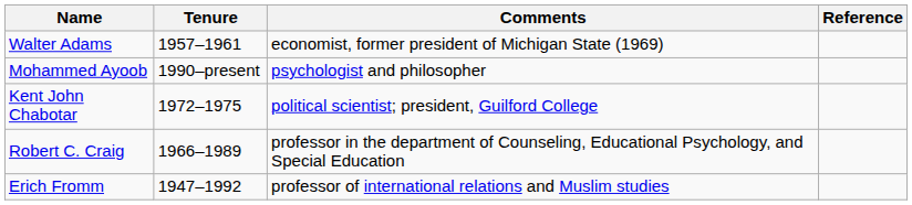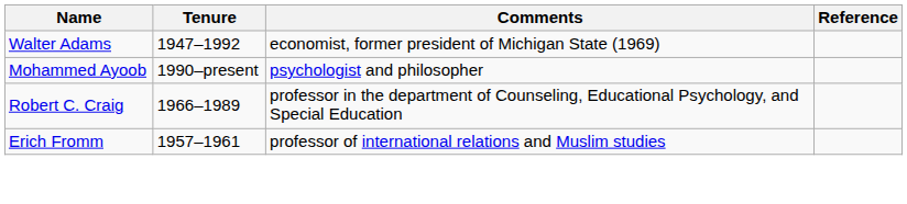Walter Adams | Tenure: 1957–1961 -> 1947–1992
- row: Kent John Chabotar | 1972–1975 | political scientist; president, Guilford College
Erich Fromm | Tenure: 1947–1992 -> 1957–1961
